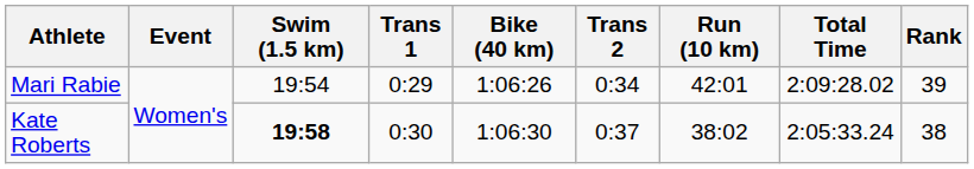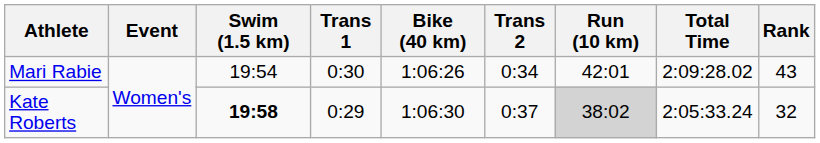Mari Rabie | Trans 1: 0:29 -> 0:30
Mari Rabie | Rank: 39 -> 43
Kate Roberts | Trans 1: 0:30 -> 0:29
Kate Roberts | Run (10 km): no background -> lightgrey background
Kate Roberts | Rank: 38 -> 32
